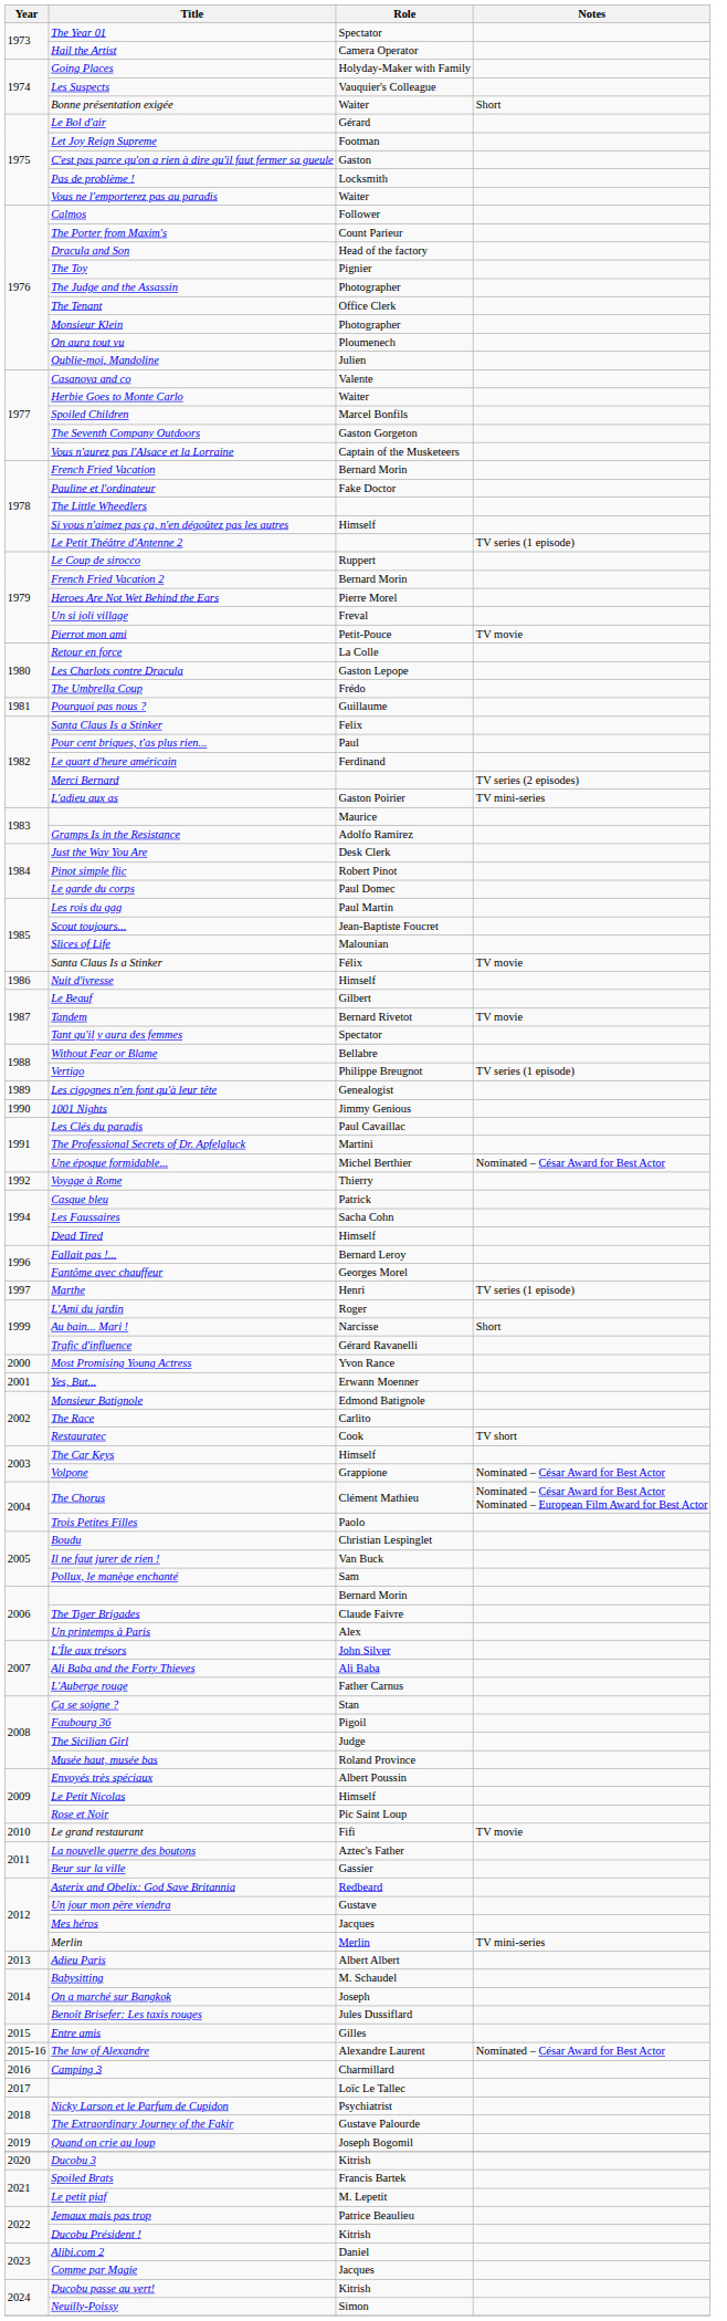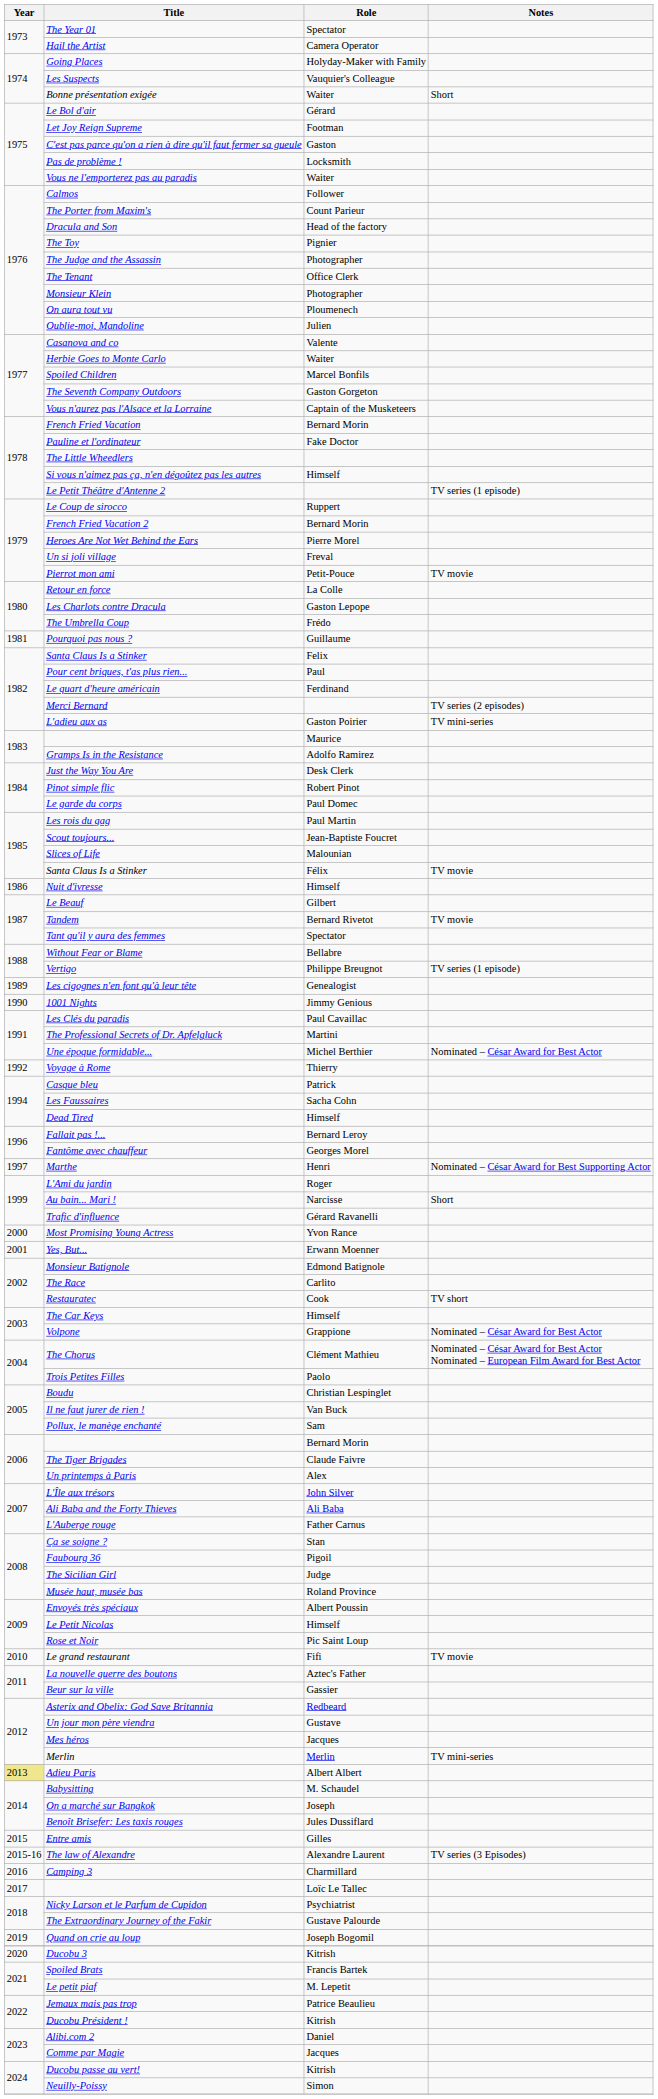Marthe | Notes: TV series (1 episode) -> Nominated – César Award for Best Supporting Actor
Adieu Paris | Year: no background -> khaki background
The law of Alexandre | Notes: Nominated – César Award for Best Actor -> TV series (3 Episodes)
